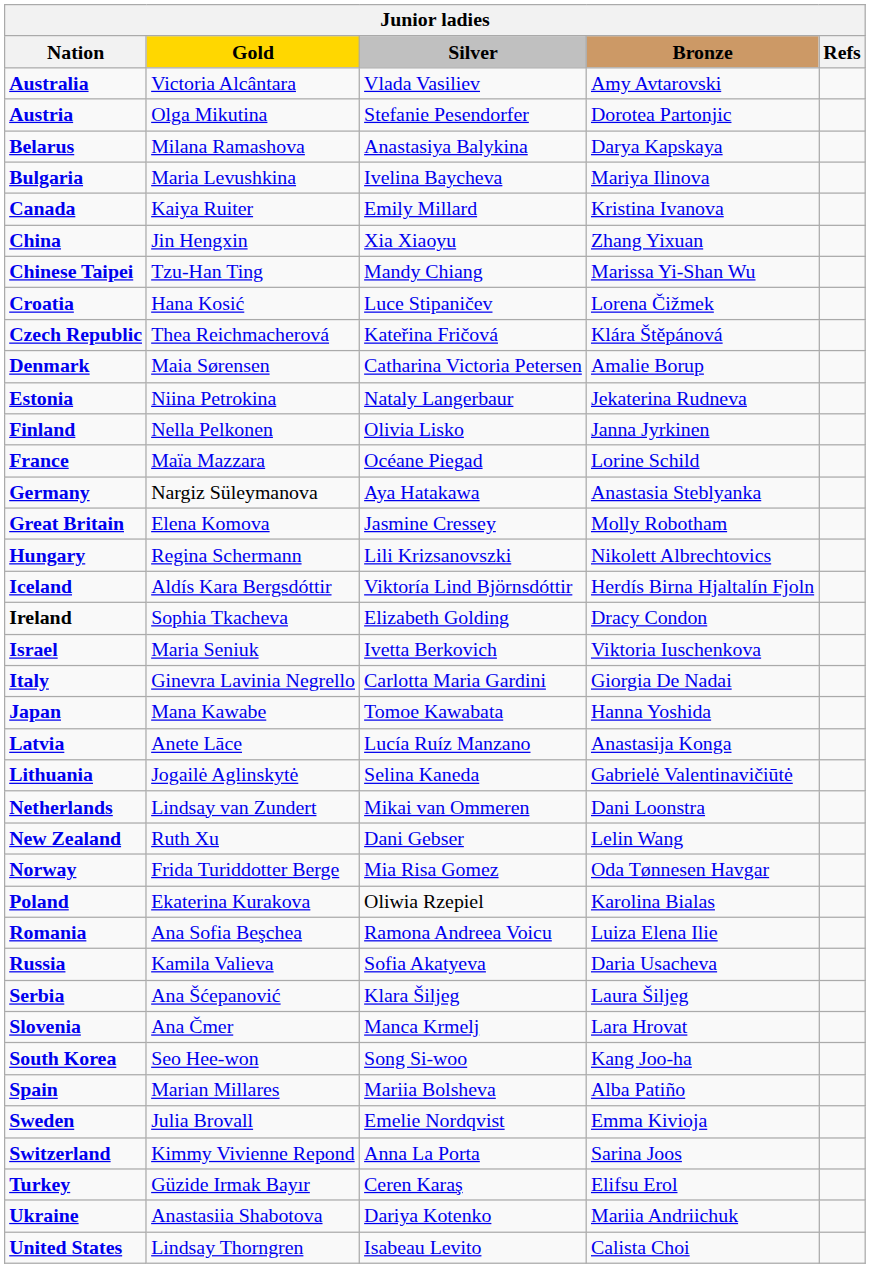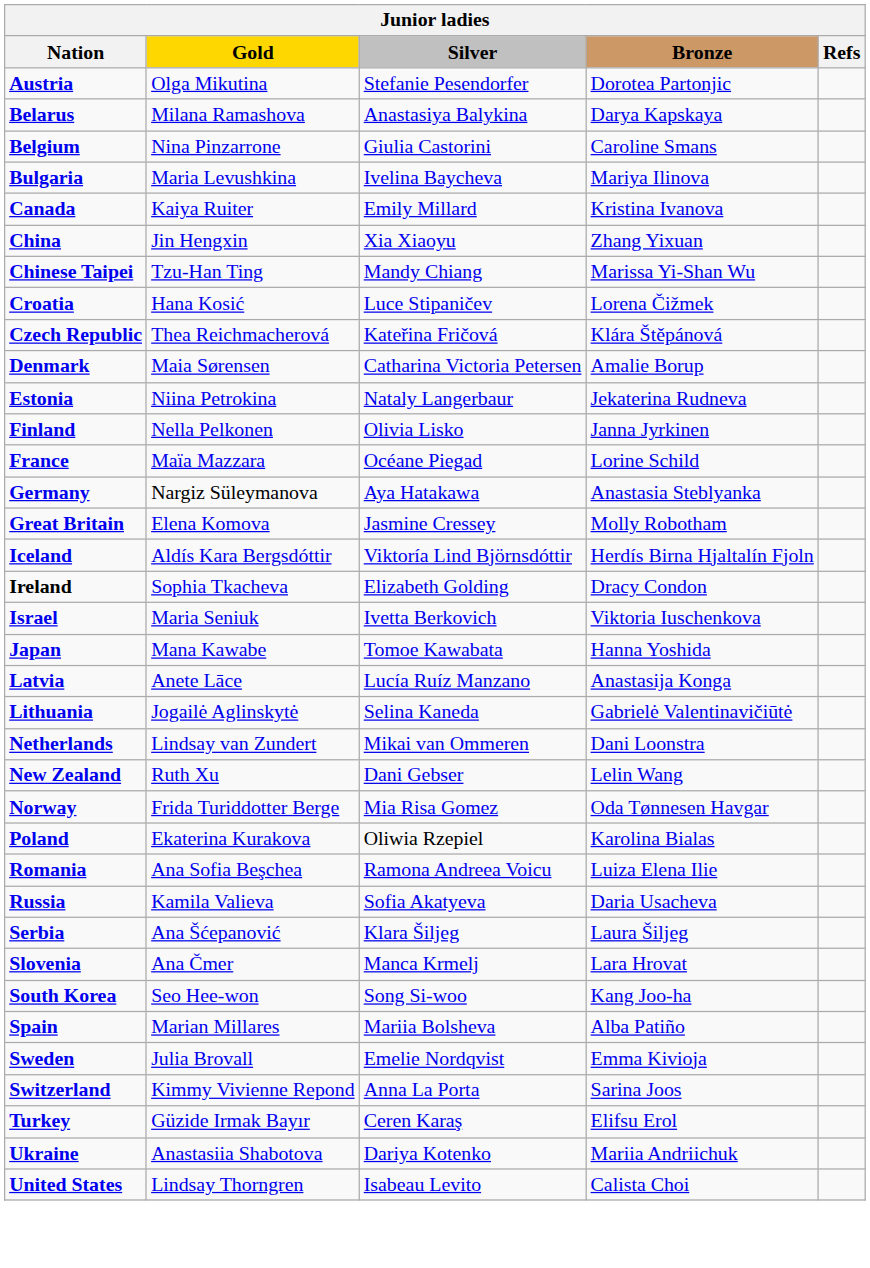- row: Australia | Victoria Alcântara | Vlada Vasiliev | Amy Avtarovski
+ row: Belgium | Nina Pinzarrone | Giulia Castorini | Caroline Smans
- row: Hungary | Regina Schermann | Lili Krizsanovszki | Nikolett Albrechtovics
- row: Italy | Ginevra Lavinia Negrello | Carlotta Maria Gardini | Giorgia De Nadai
